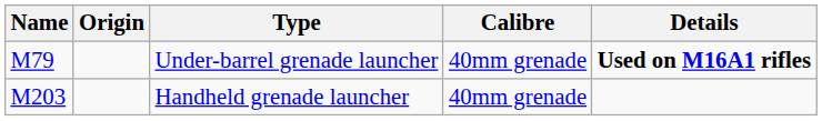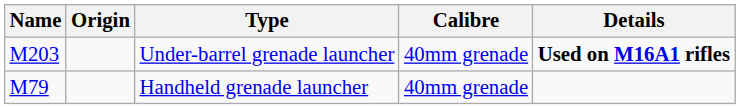Under-barrel grenade launcher | Name: M79 -> M203
Handheld grenade launcher | Name: M203 -> M79
